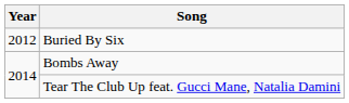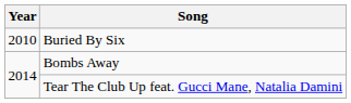Buried By Six | Year: 2012 -> 2010
